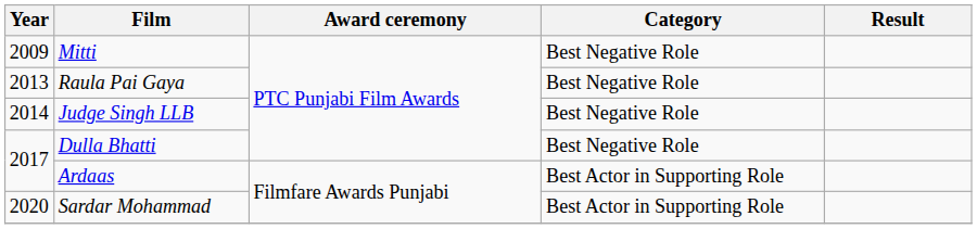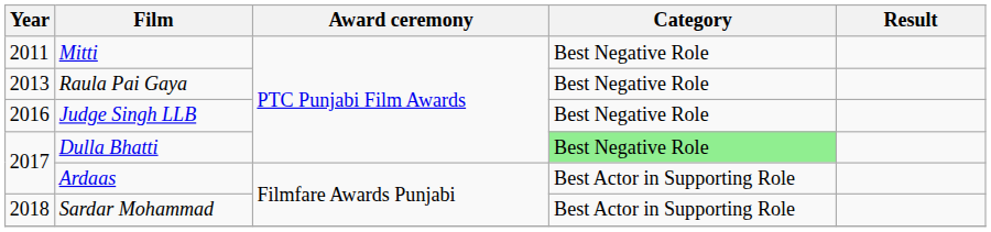Mitti | Year: 2009 -> 2011
Judge Singh LLB | Year: 2014 -> 2016
Dulla Bhatti | Category: no background -> lightgreen background
Sardar Mohammad | Year: 2020 -> 2018
